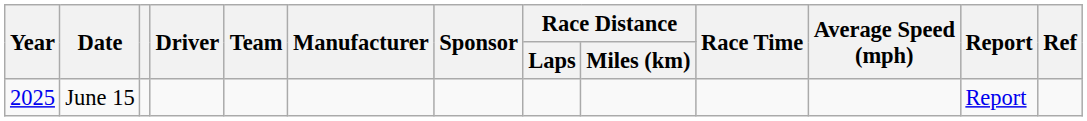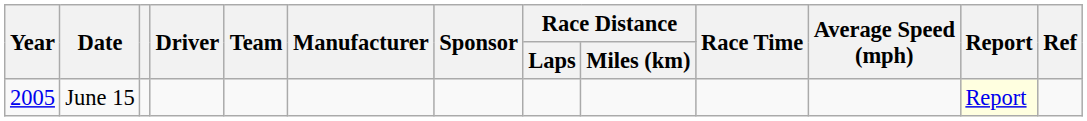June 15 | Year: 2025 -> 2005
June 15 | Report: no background -> lightyellow background
